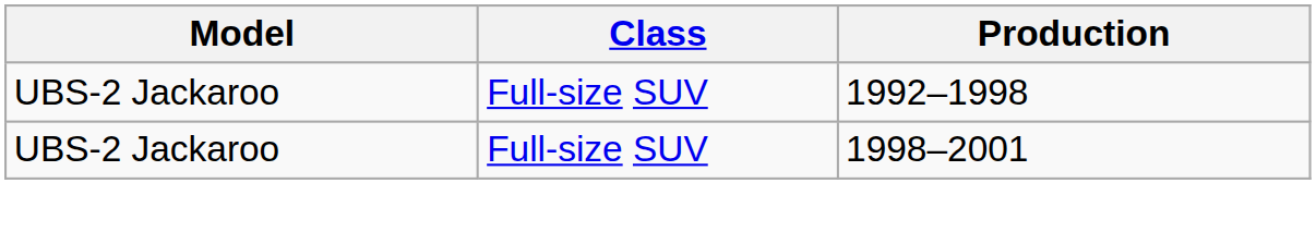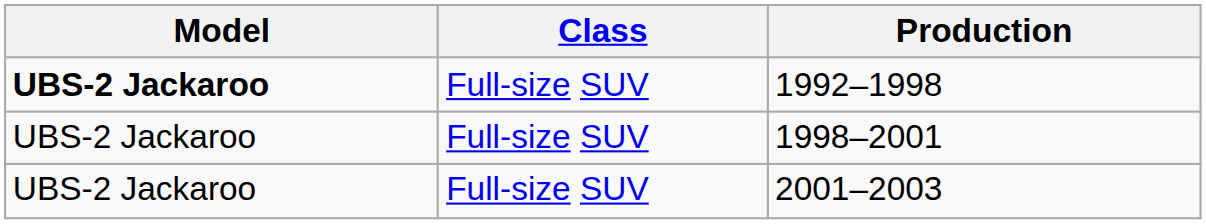1992–1998 | Model: normal -> bold
+ row: UBS-2 Jackaroo | Full-size SUV | 2001–2003
